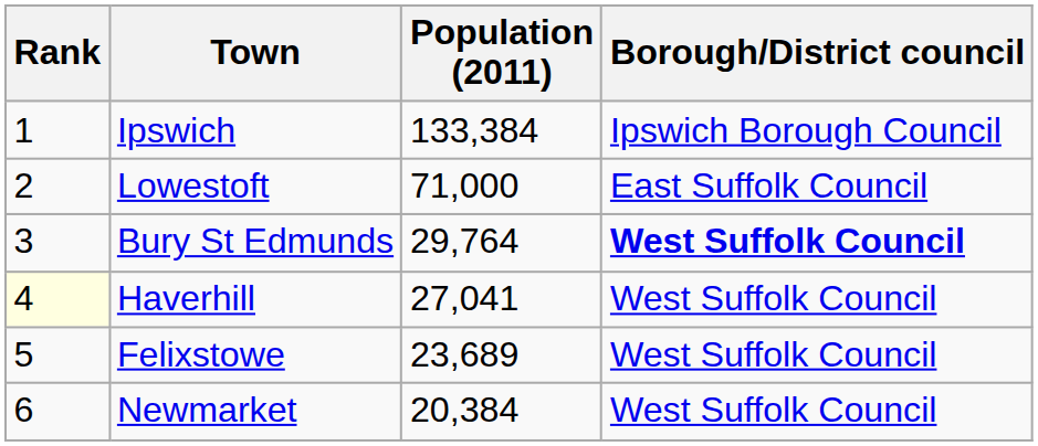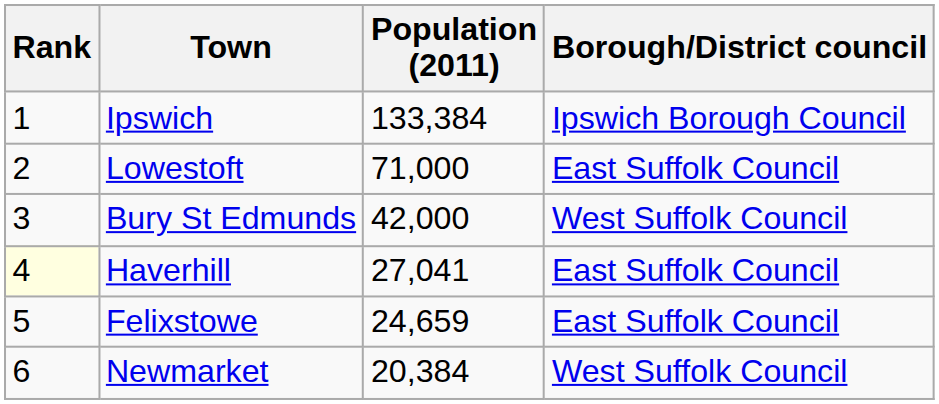Bury St Edmunds | Population (2011): 29,764 -> 42,000
Bury St Edmunds | Borough/District council: bold -> normal
Haverhill | Borough/District council: West Suffolk Council -> East Suffolk Council
Felixstowe | Population (2011): 23,689 -> 24,659
Felixstowe | Borough/District council: West Suffolk Council -> East Suffolk Council
